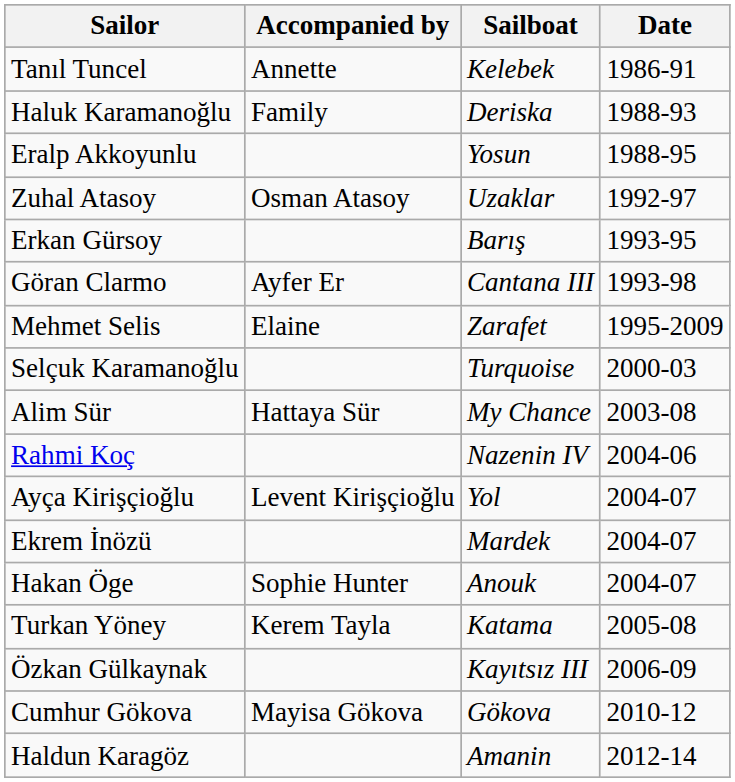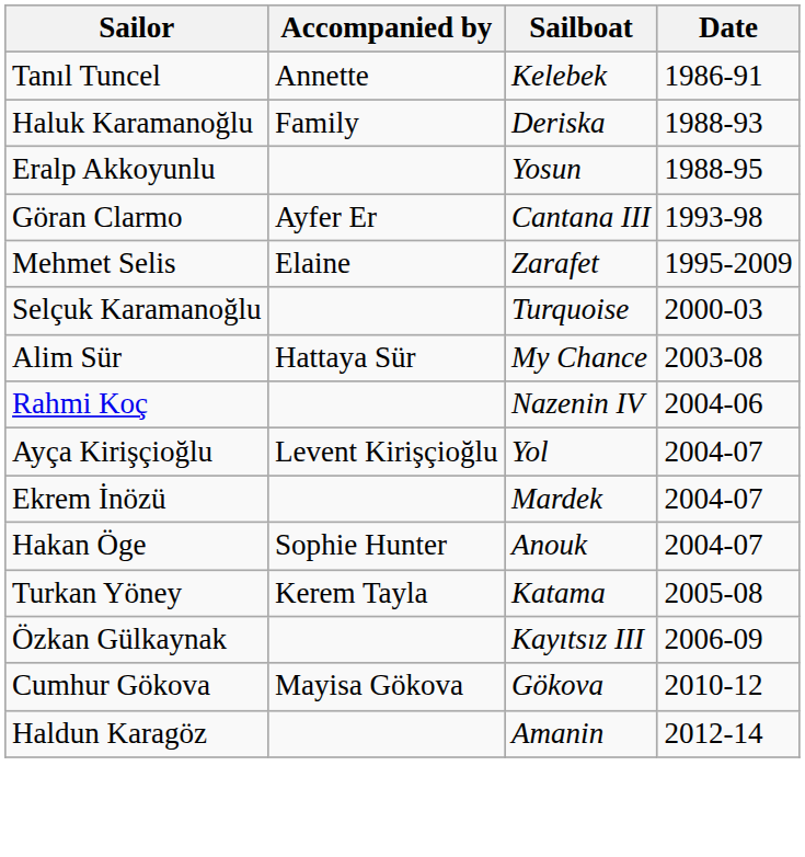- row: Zuhal Atasoy | Osman Atasoy | Uzaklar | 1992-97
- row: Erkan Gürsoy | Barış | 1993-95
